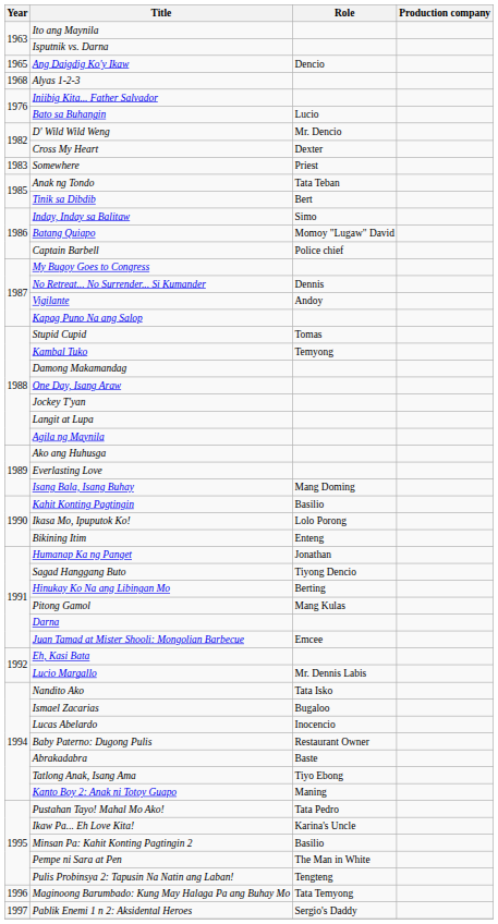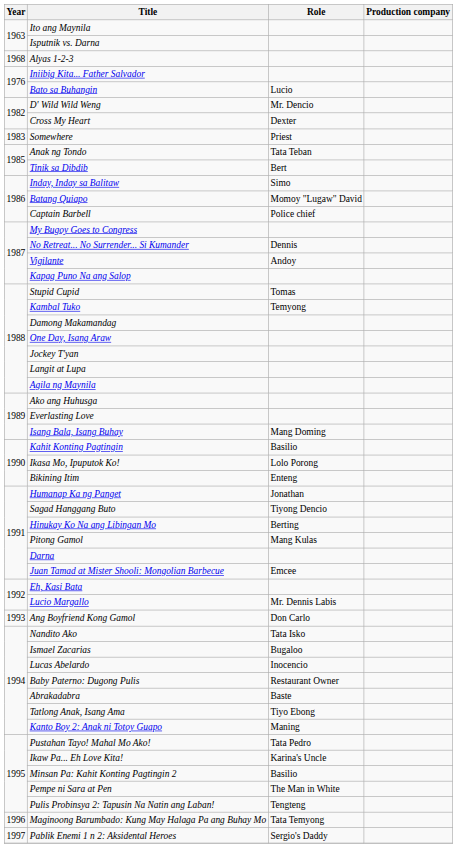- row: 1965 | Ang Daigdig Ko'y Ikaw | Dencio
+ row: 1993 | Ang Boyfriend Kong Gamol | Don Carlo
